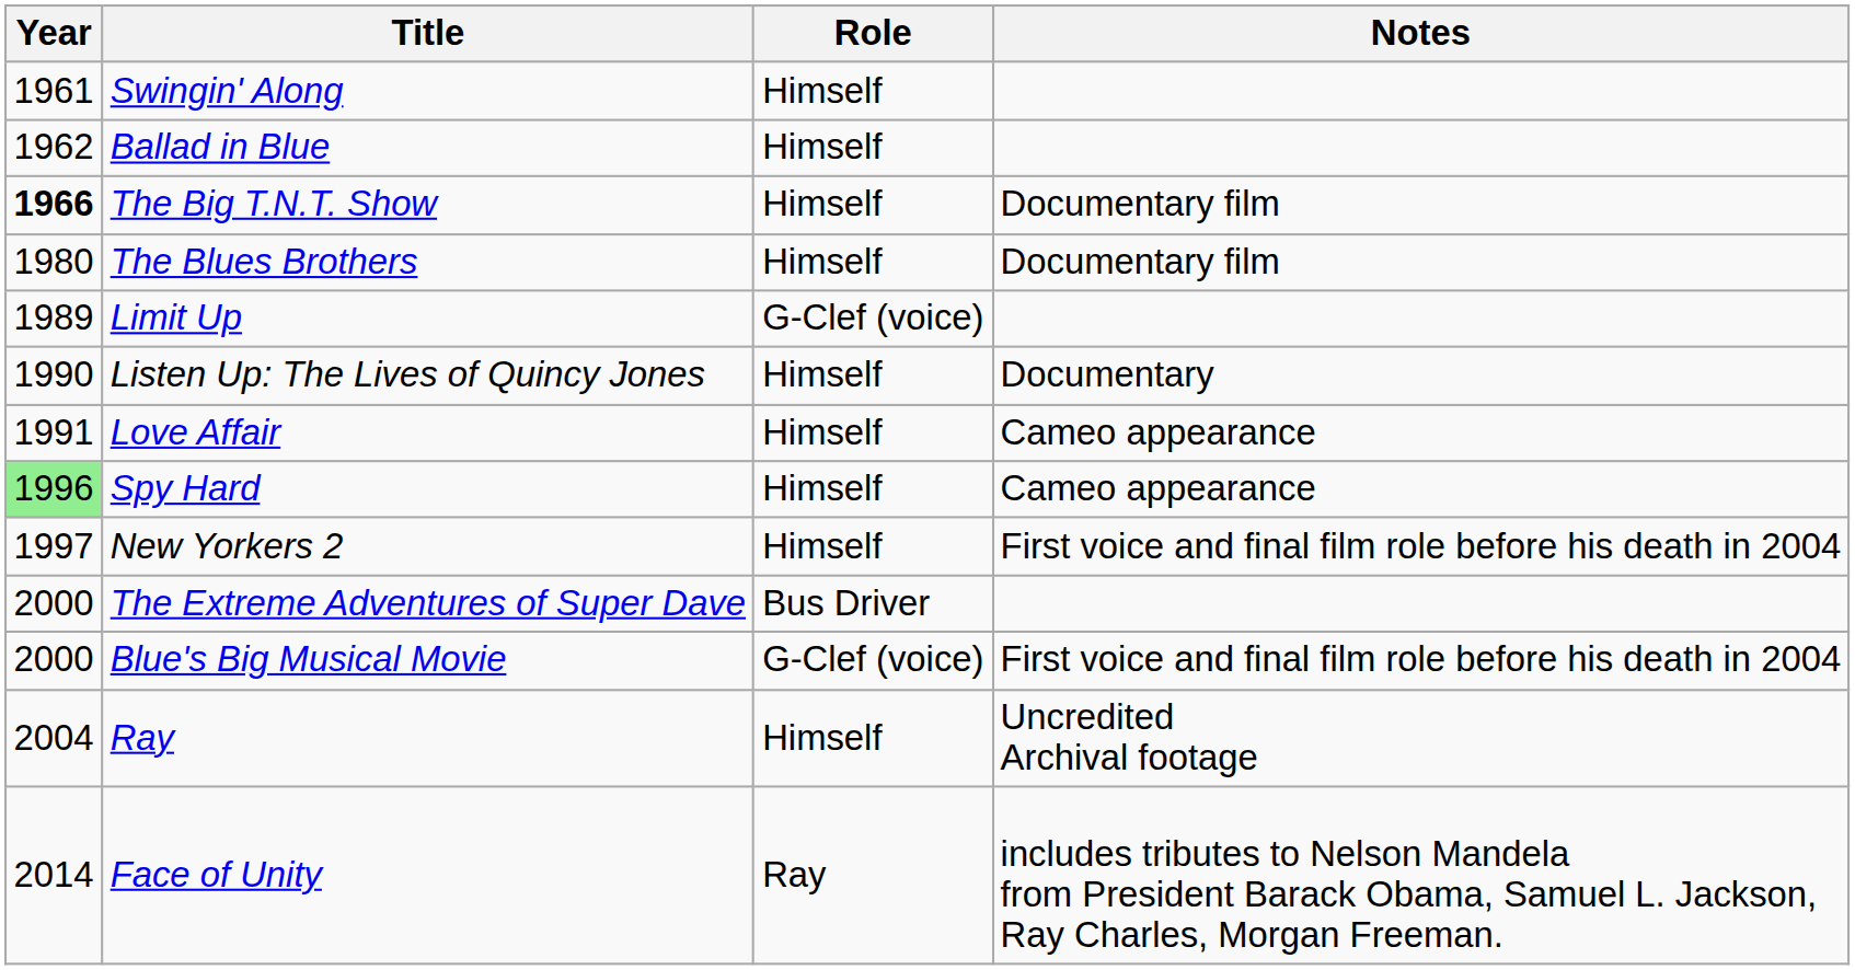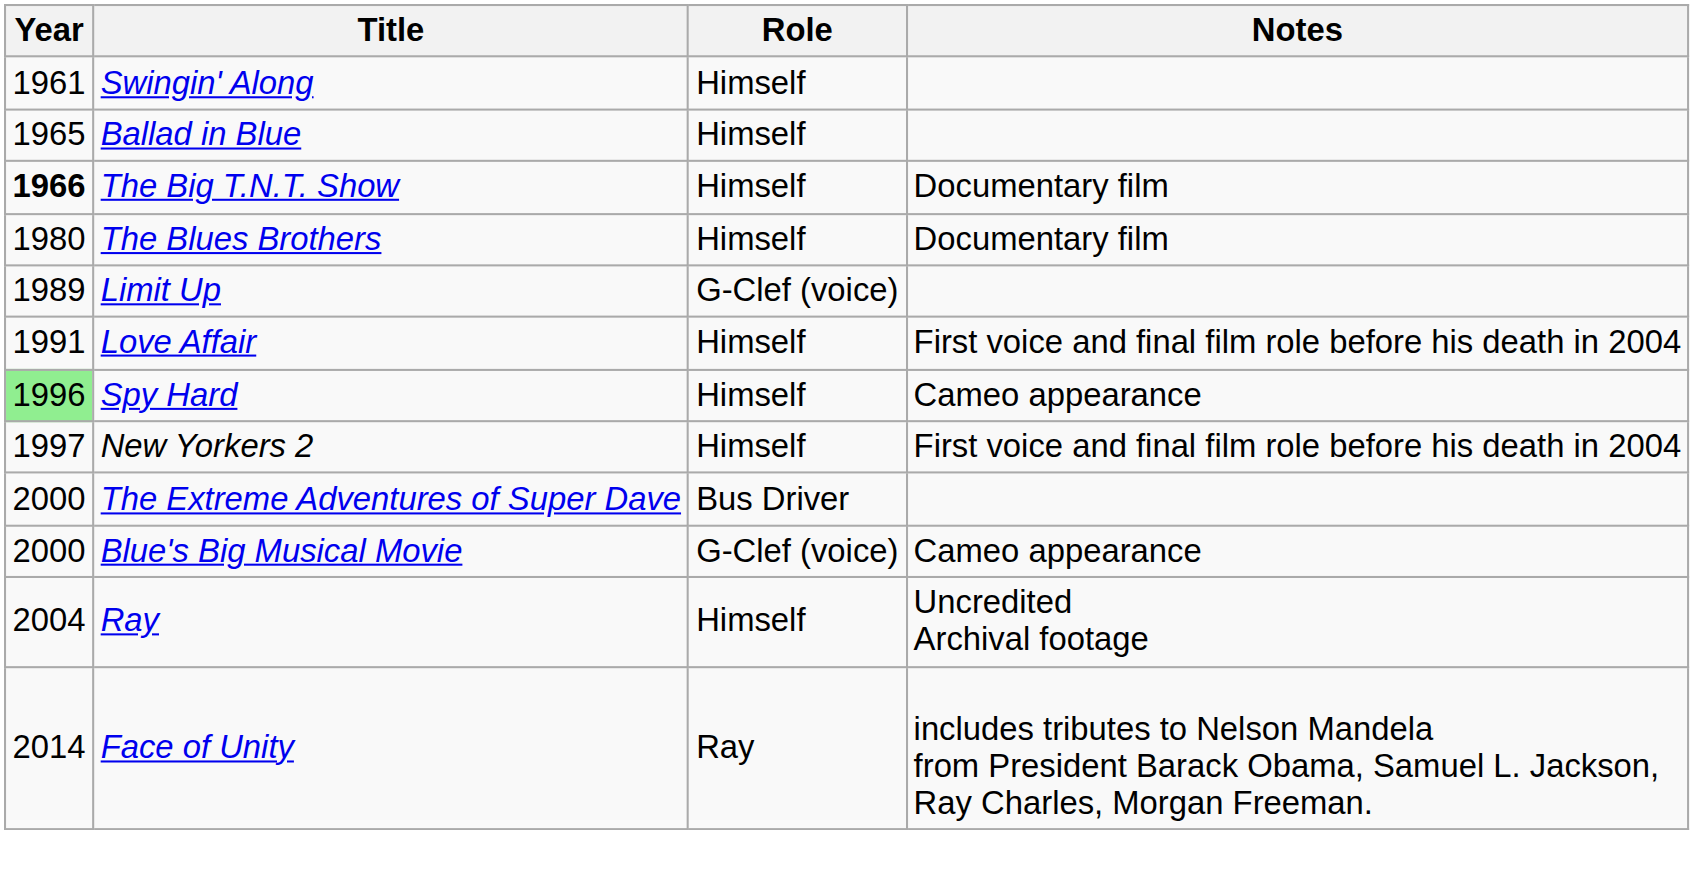Ballad in Blue | Year: 1962 -> 1965
- row: 1990 | Listen Up: The Lives of Quincy Jones | Himself | Documentary
Love Affair | Notes: Cameo appearance -> First voice and final film role before his death in 2004
Blue's Big Musical Movie | Notes: First voice and final film role before his death in 2004 -> Cameo appearance
